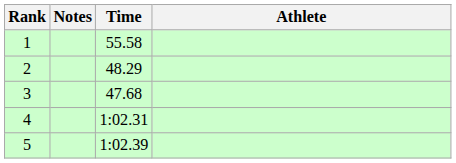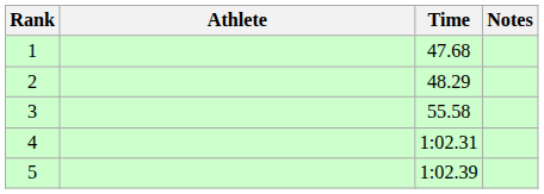columns swapped: Athlete <-> Notes
1 | Time: 55.58 -> 47.68
3 | Time: 47.68 -> 55.58
